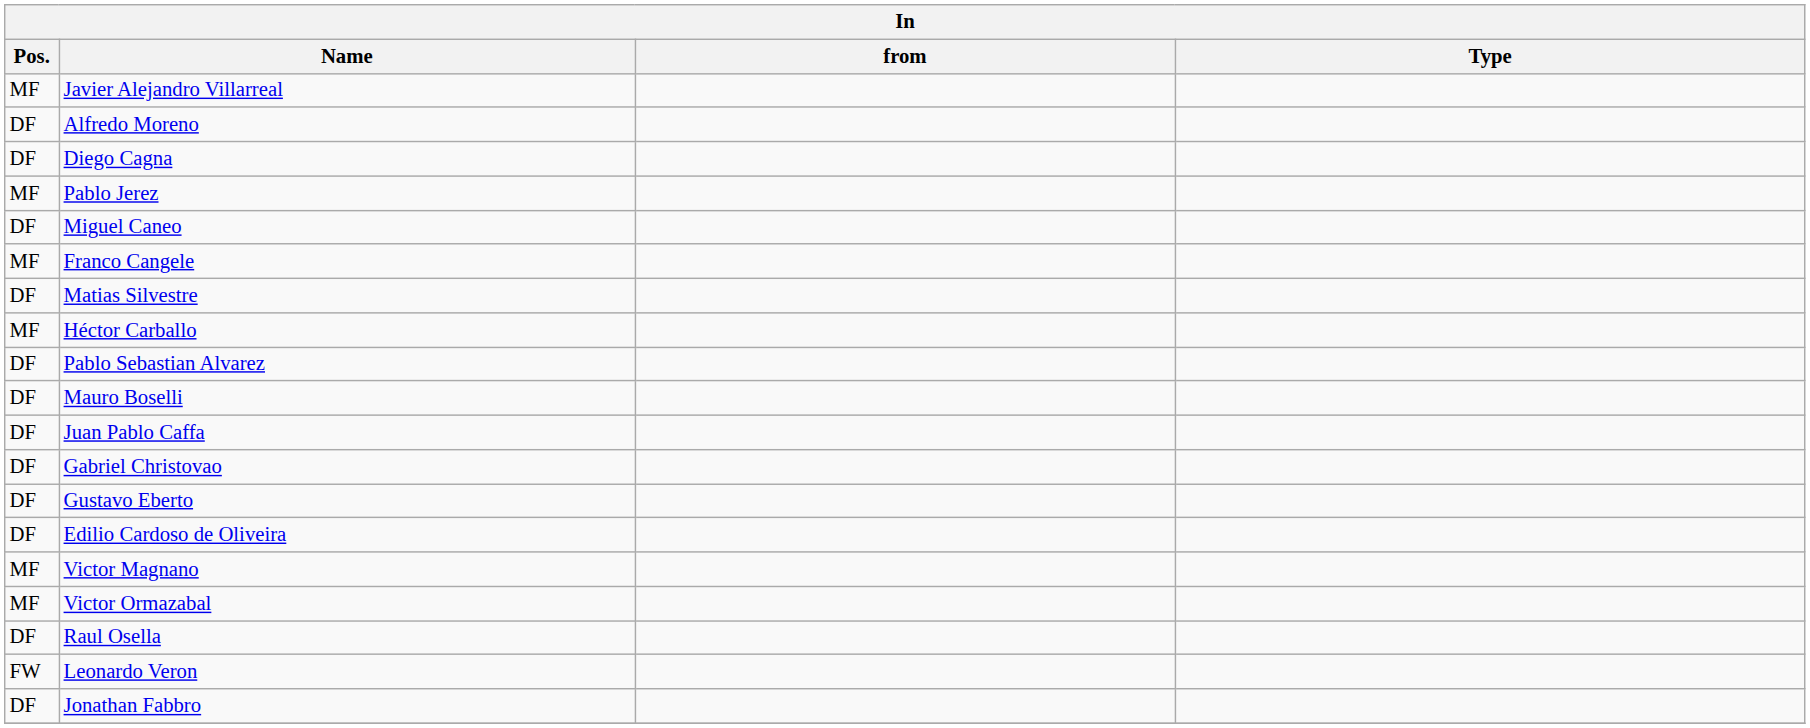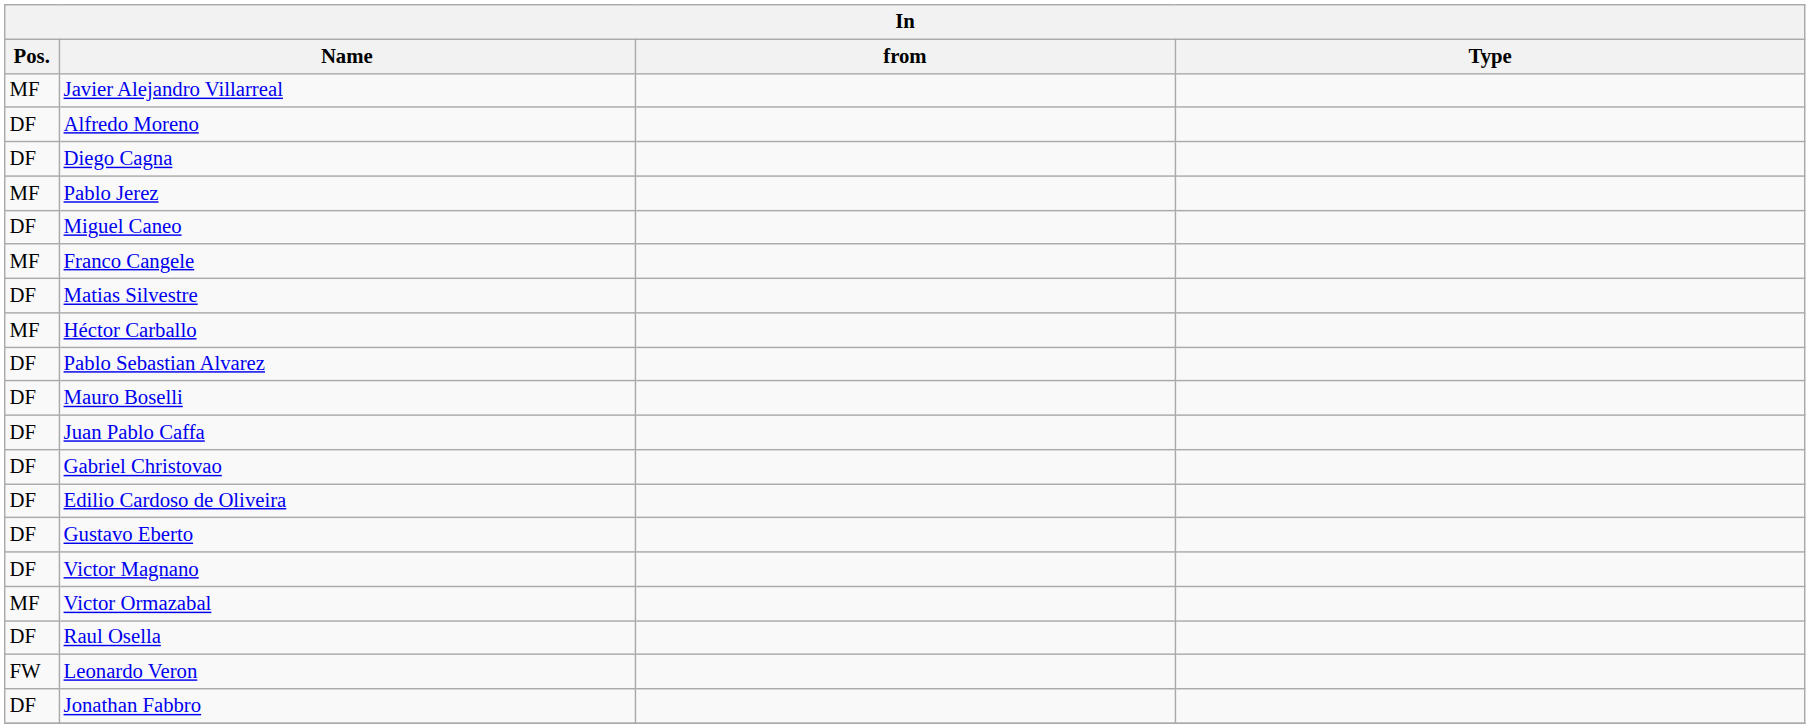rows swapped: Gustavo Eberto <-> Edilio Cardoso de Oliveira
Victor Magnano | Pos.: MF -> DF
